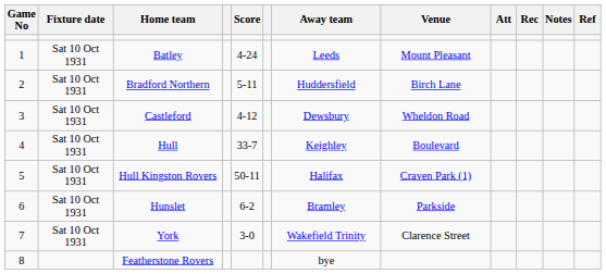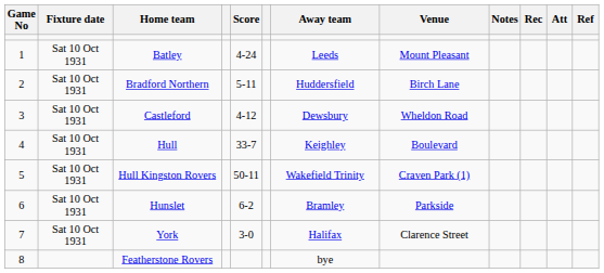columns swapped: Att <-> Notes
Hull Kingston Rovers | Away team: Halifax -> Wakefield Trinity
York | Away team: Wakefield Trinity -> Halifax
